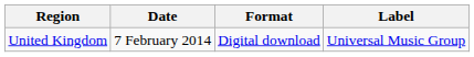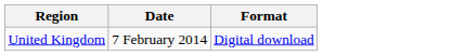- column: Label | Universal Music Group
